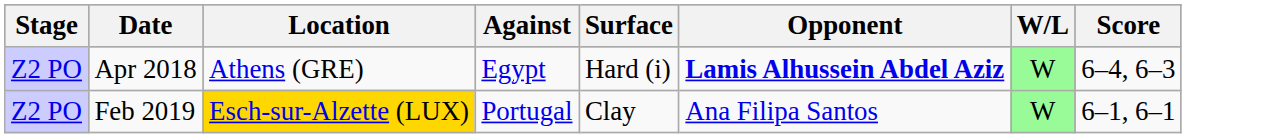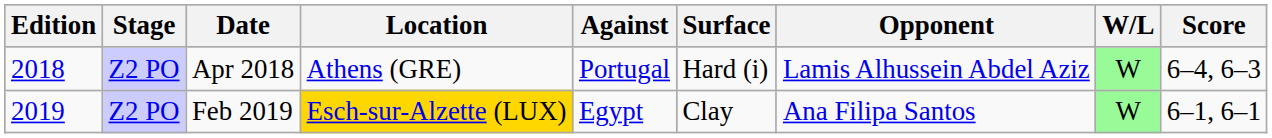+ column: Edition | 2018 | 2019
Apr 2018 | Against: Egypt -> Portugal
Apr 2018 | Opponent: bold -> normal
Feb 2019 | Against: Portugal -> Egypt
